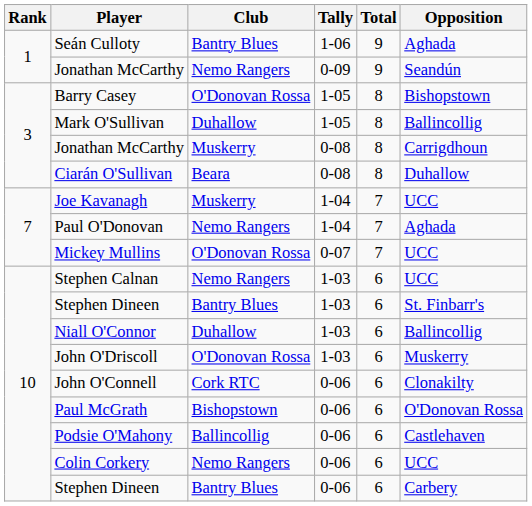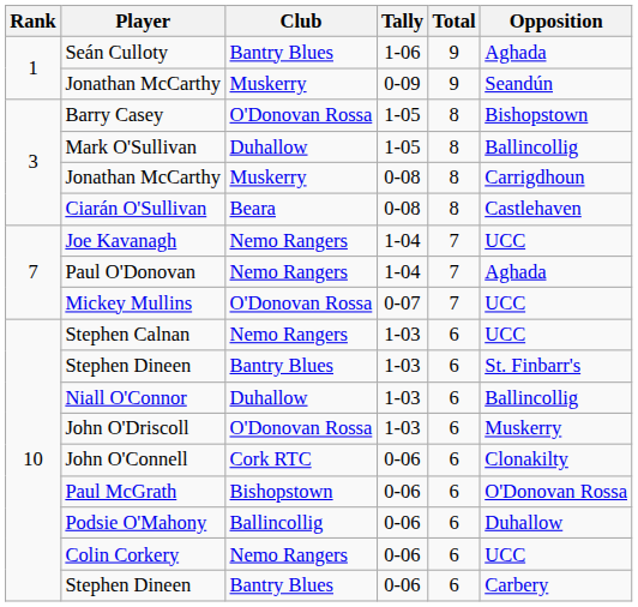Jonathan McCarthy / 0-09 | Club: Nemo Rangers -> Muskerry
Ciarán O'Sullivan | Opposition: Duhallow -> Castlehaven
Joe Kavanagh | Club: Muskerry -> Nemo Rangers
Podsie O'Mahony | Opposition: Castlehaven -> Duhallow
